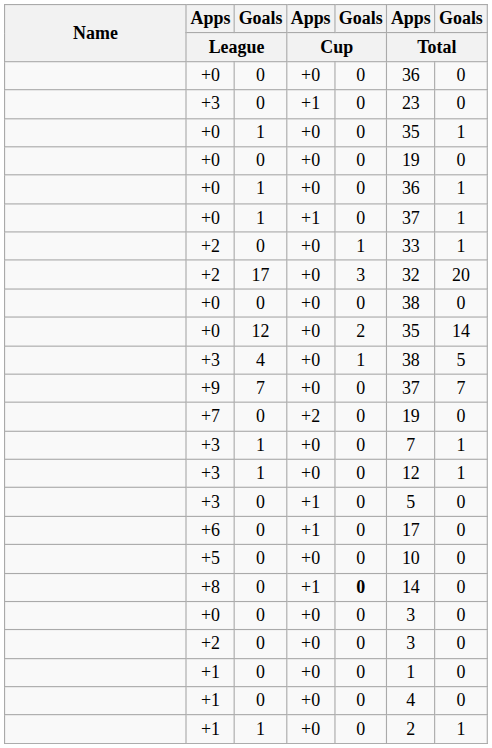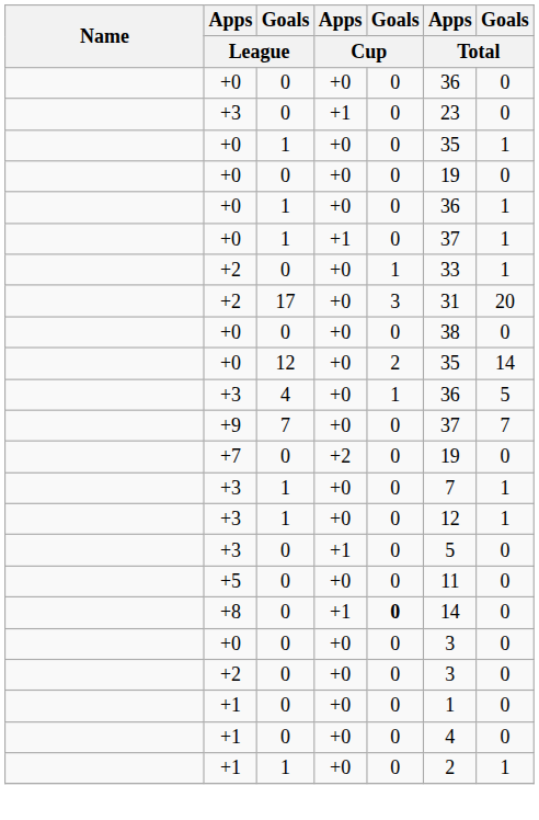+2 / 17 | Apps / Total: 32 -> 31
+3 / 4 | Apps / Total: 38 -> 36
- row: +6 | 0 | +1 | 0 | 17 | 0
+5 | Apps / Total: 10 -> 11
